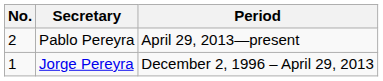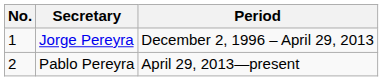rows swapped: Jorge Pereyra <-> Pablo Pereyra
